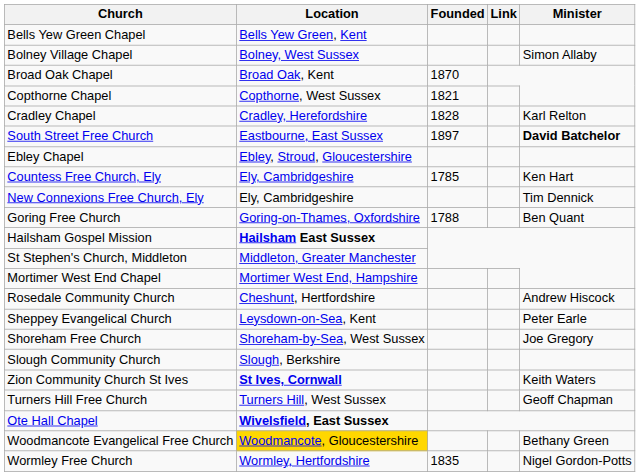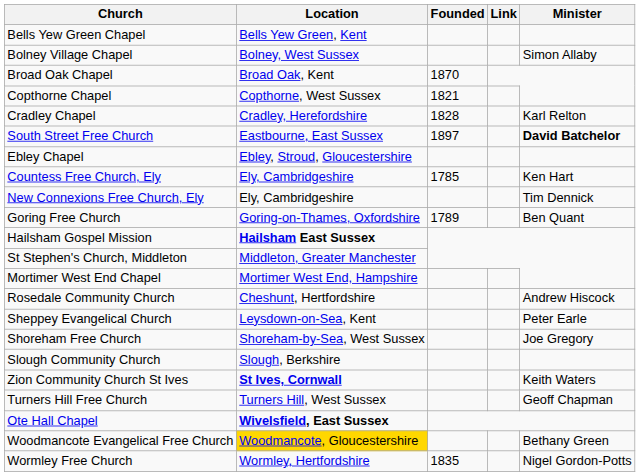Goring Free Church | Founded: 1788 -> 1789
